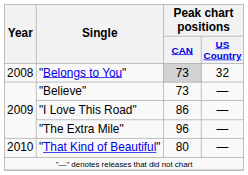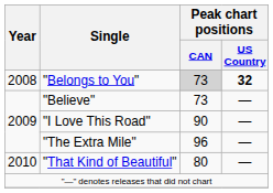"Belongs to You" | Peak chart positions / US Country: normal -> bold
"I Love This Road" | Peak chart positions / CAN: 86 -> 90
